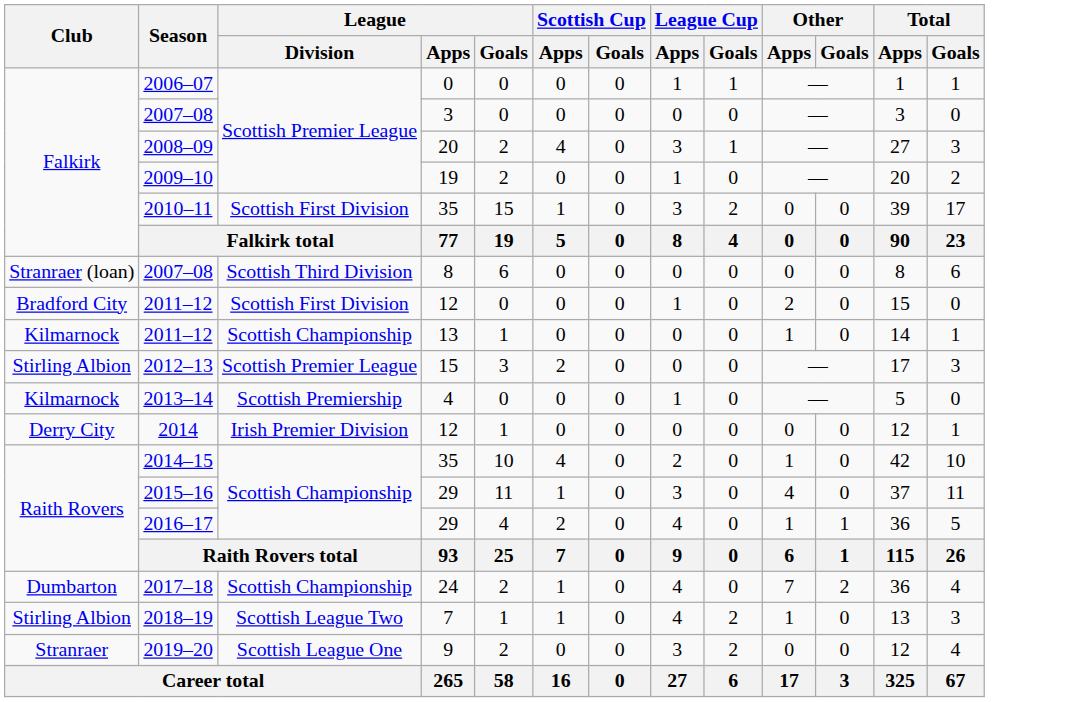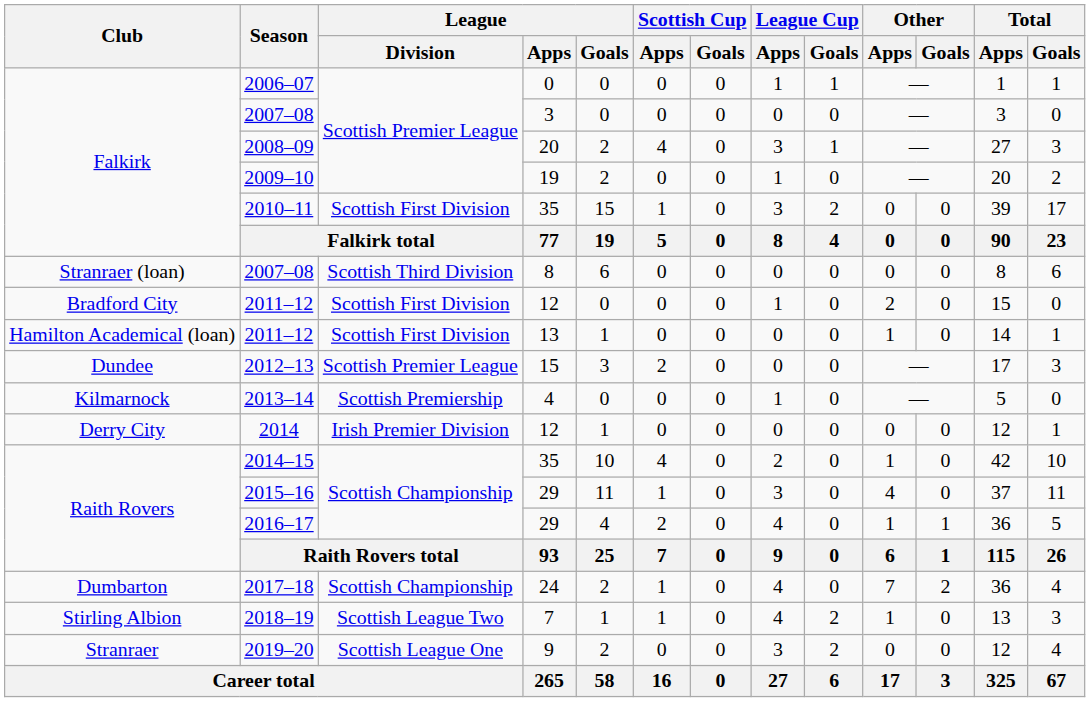2011–12 / 13 | Club: Kilmarnock -> Hamilton Academical (loan)
2011–12 / 13 | League / Division: Scottish Championship -> Scottish First Division
2012–13 | Club: Stirling Albion -> Dundee
